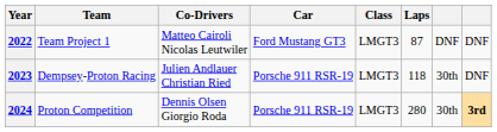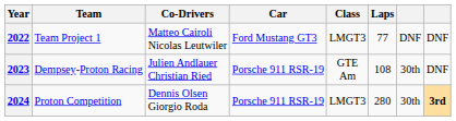2022 | Laps: 87 -> 77
2023 | Class: LMGT3 -> GTE Am
2023 | Laps: 118 -> 108
